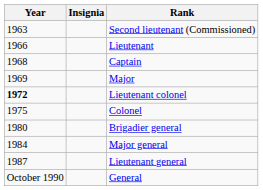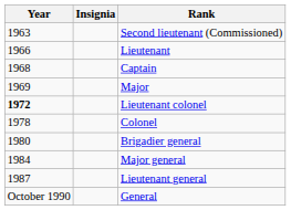Colonel | Year: 1975 -> 1978
